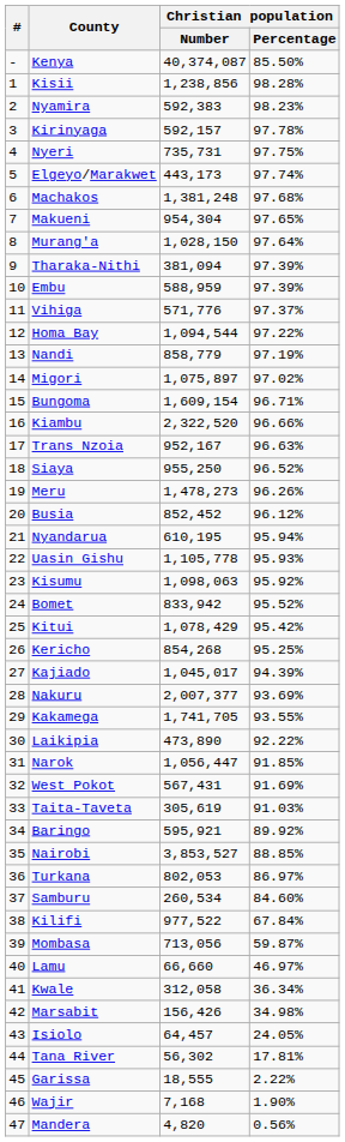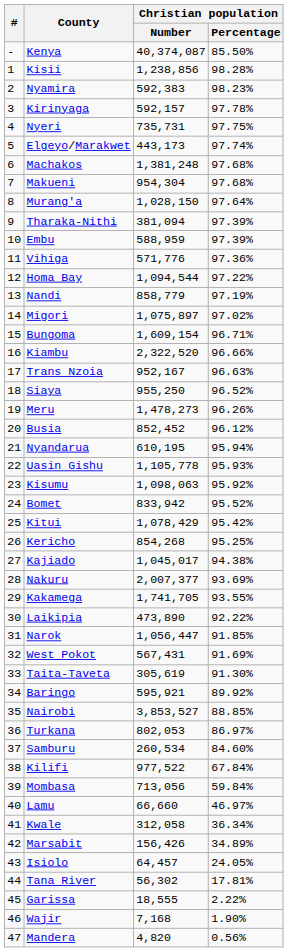Makueni | Christian population / Percentage: 97.65% -> 97.68%
Vihiga | Christian population / Percentage: 97.37% -> 97.36%
Kajiado | Christian population / Percentage: 94.39% -> 94.38%
Taita-Taveta | Christian population / Percentage: 91.03% -> 91.30%
Mombasa | Christian population / Percentage: 59.87% -> 59.84%
Marsabit | Christian population / Percentage: 34.98% -> 34.89%
